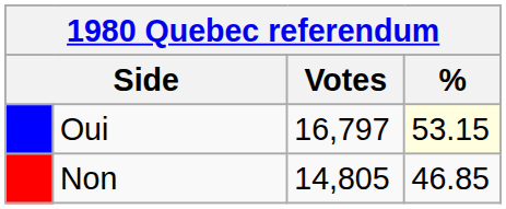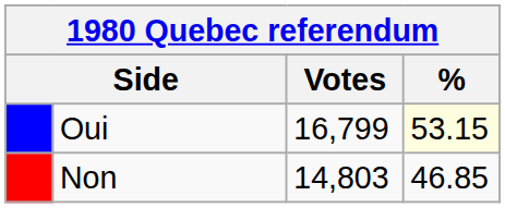Oui | Votes: 16,797 -> 16,799
Non | Votes: 14,805 -> 14,803
